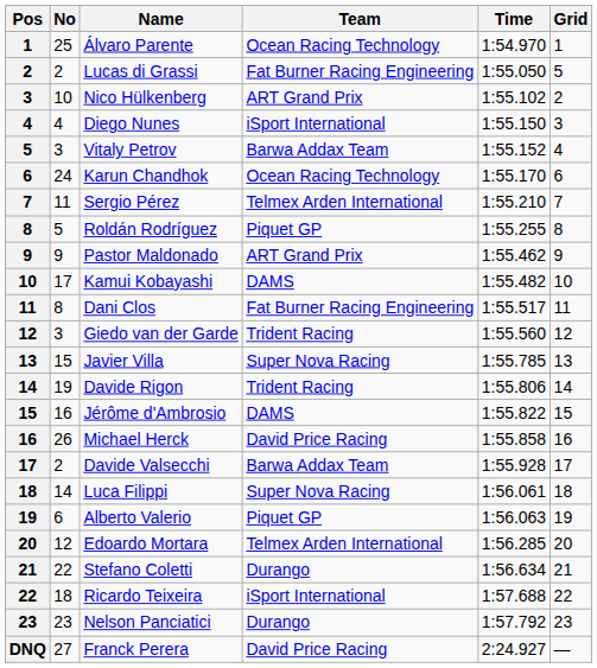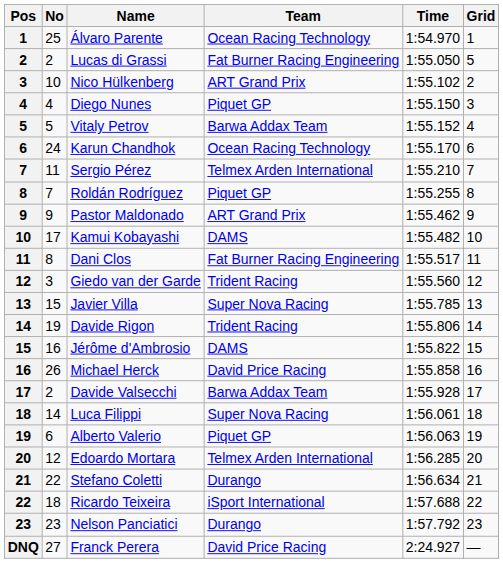Diego Nunes | Team: iSport International -> Piquet GP
Vitaly Petrov | No: 3 -> 5
Roldán Rodríguez | No: 5 -> 7
